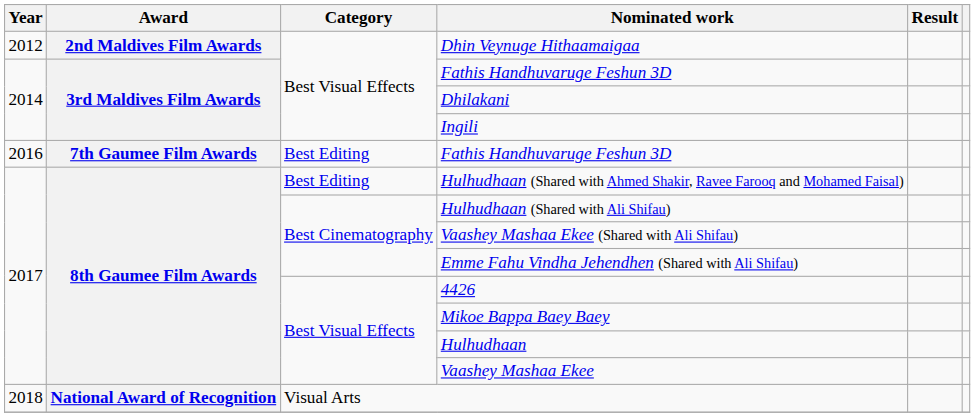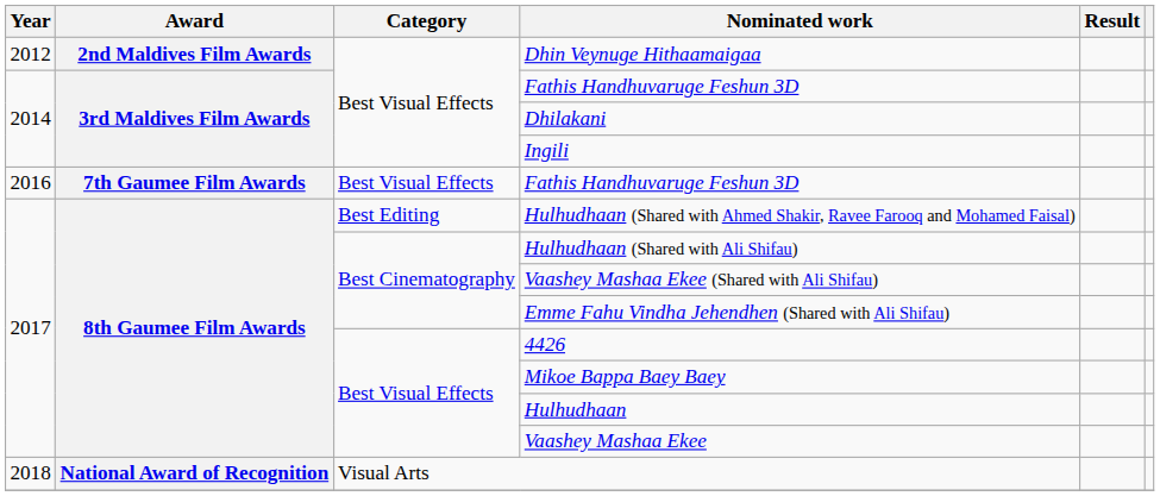2016 / Fathis Handhuvaruge Feshun 3D | Category: Best Editing -> Best Visual Effects
